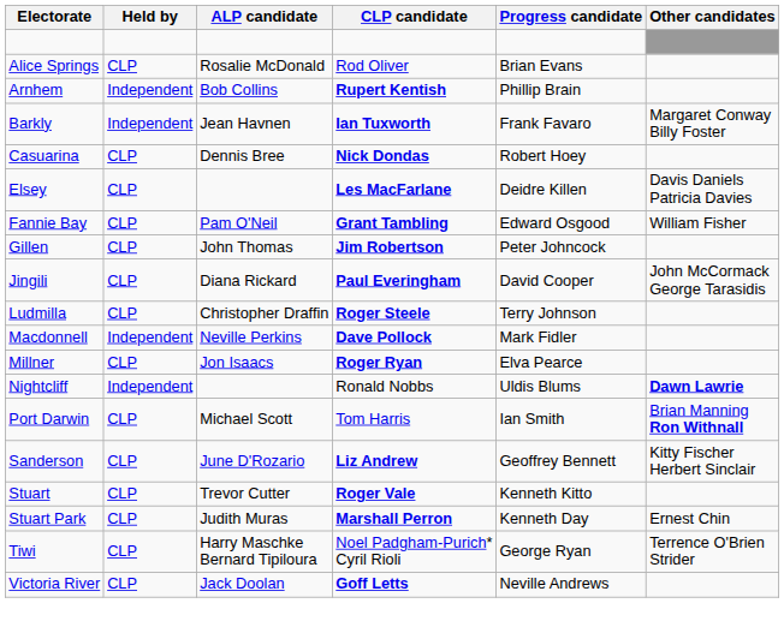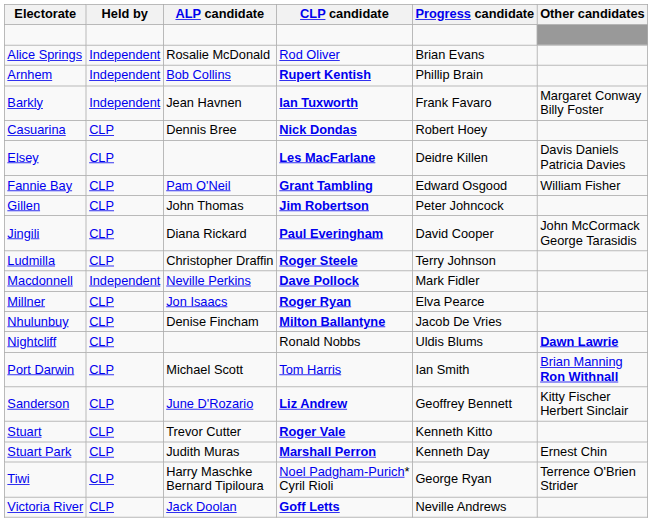Alice Springs | Held by: CLP -> Independent
+ row: Nhulunbuy | CLP | Denise Fincham | Milton Ballantyne | Jacob De Vries
Nightcliff | Held by: Independent -> CLP
